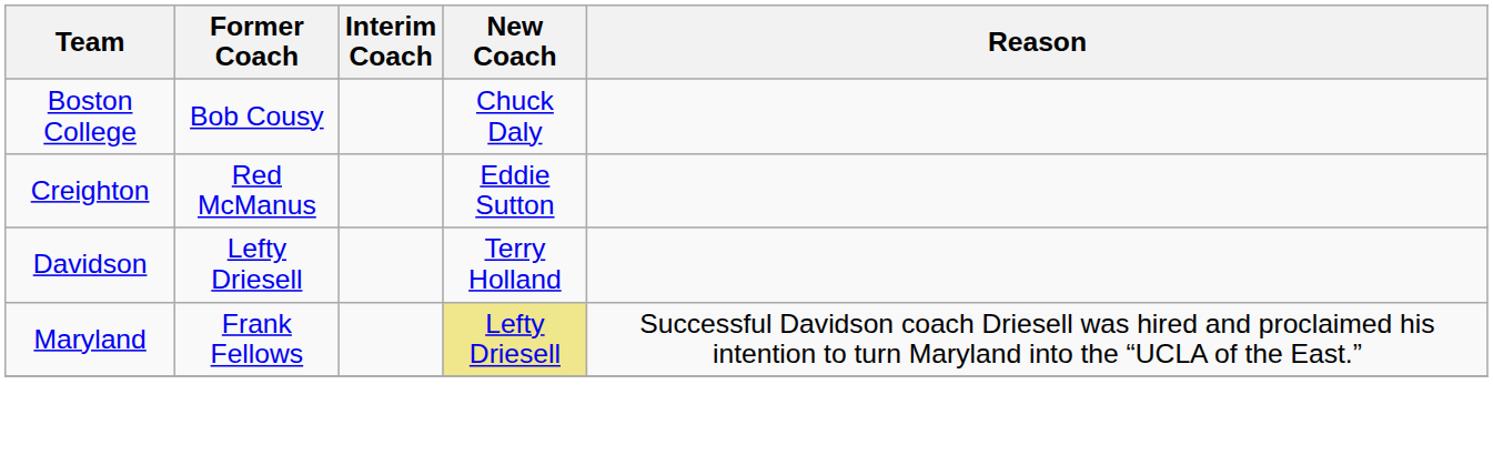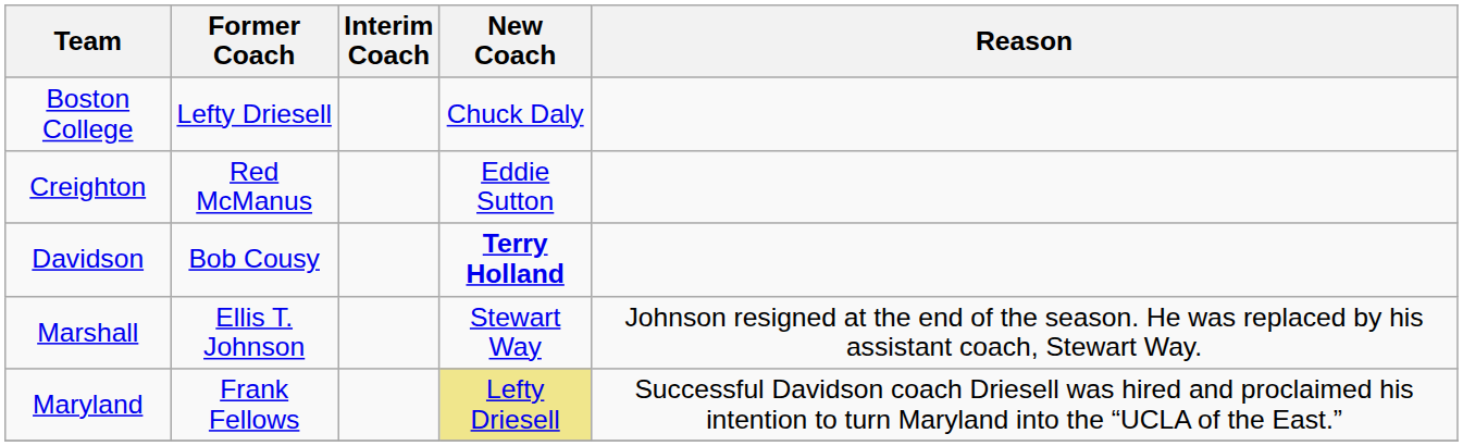Boston College | Former Coach: Bob Cousy -> Lefty Driesell
Davidson | Former Coach: Lefty Driesell -> Bob Cousy
Davidson | New Coach: normal -> bold
+ row: Marshall | Ellis T. Johnson | Stewart Way | Johnson resigned at the end of the season. He was replaced by his assistant coach, Stewart Way.
